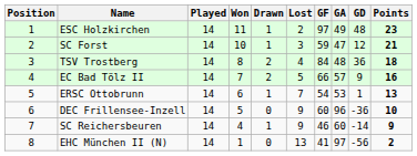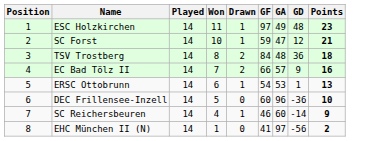- column: Lost | 2 | 3 | 4 | 5 | 7 | 9 | 9 | 13
